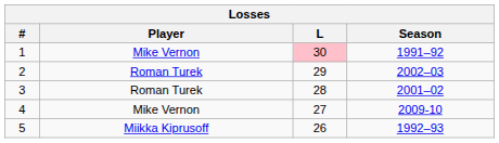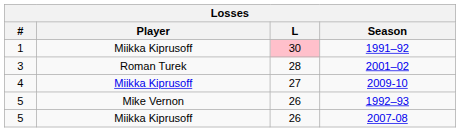1991–92 | Player: Mike Vernon -> Miikka Kiprusoff
- row: 2 | Roman Turek | 29 | 2002–03
2009-10 | Player: Mike Vernon -> Miikka Kiprusoff
1992–93 | Player: Miikka Kiprusoff -> Mike Vernon
+ row: 5 | Miikka Kiprusoff | 26 | 2007-08
